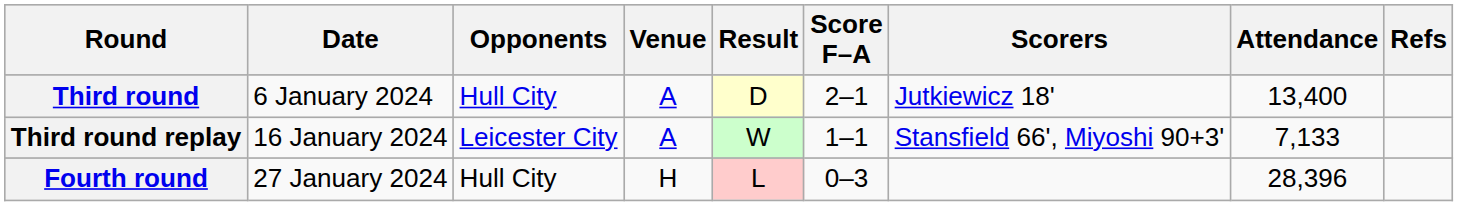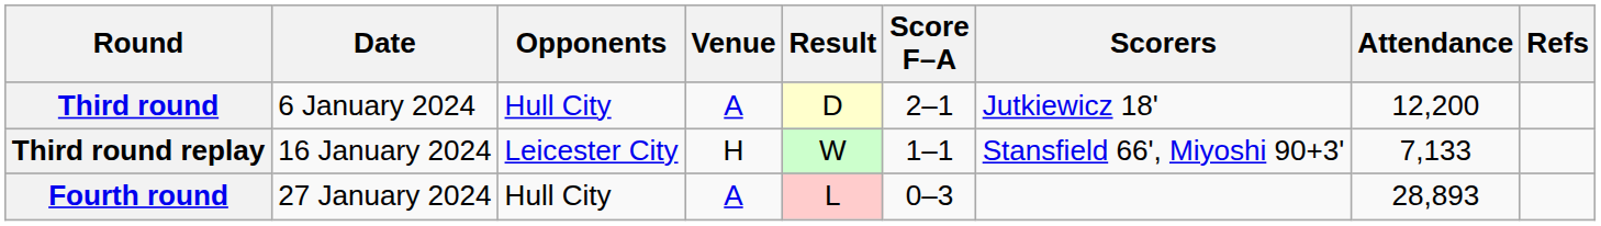Third round | Attendance: 13,400 -> 12,200
Third round replay | Venue: A -> H
Fourth round | Venue: H -> A
Fourth round | Attendance: 28,396 -> 28,893
